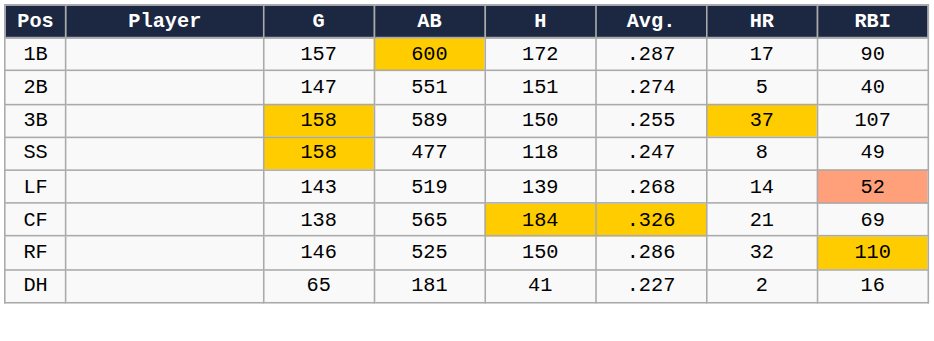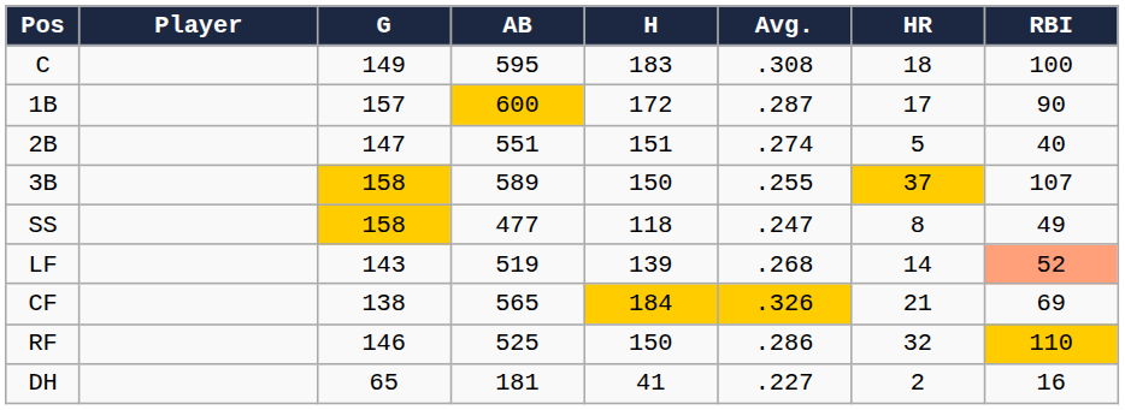+ row: C | 149 | 595 | 183 | .308 | 18 | 100
